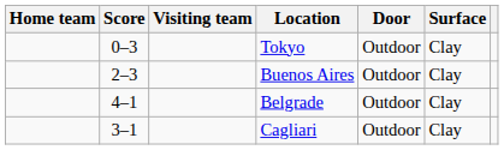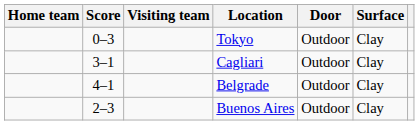rows swapped: Buenos Aires <-> Cagliari
